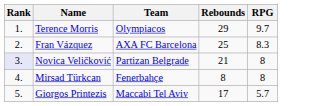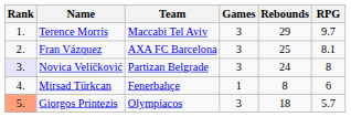+ column: Games | 3 | 3 | 3 | 1 | 3
Terence Morris | Team: Olympiacos -> Maccabi Tel Aviv
Fran Vázquez | RPG: 8.3 -> 8.1
Novica Veličković | Rebounds: 21 -> 24
Mirsad Türkcan | RPG: 8 -> 6
Giorgos Printezis | Rank: no background -> lightsalmon background
Giorgos Printezis | Team: Maccabi Tel Aviv -> Olympiacos
Giorgos Printezis | Rebounds: 17 -> 18
